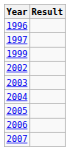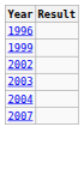- row: 1997
- row: 2005
- row: 2006
